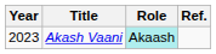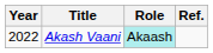Akash Vaani | Year: 2023 -> 2022
